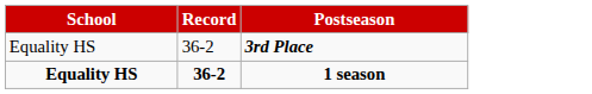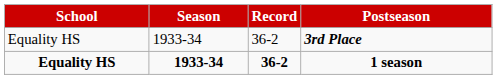+ column: Season | 1933-34 | 1933-34
